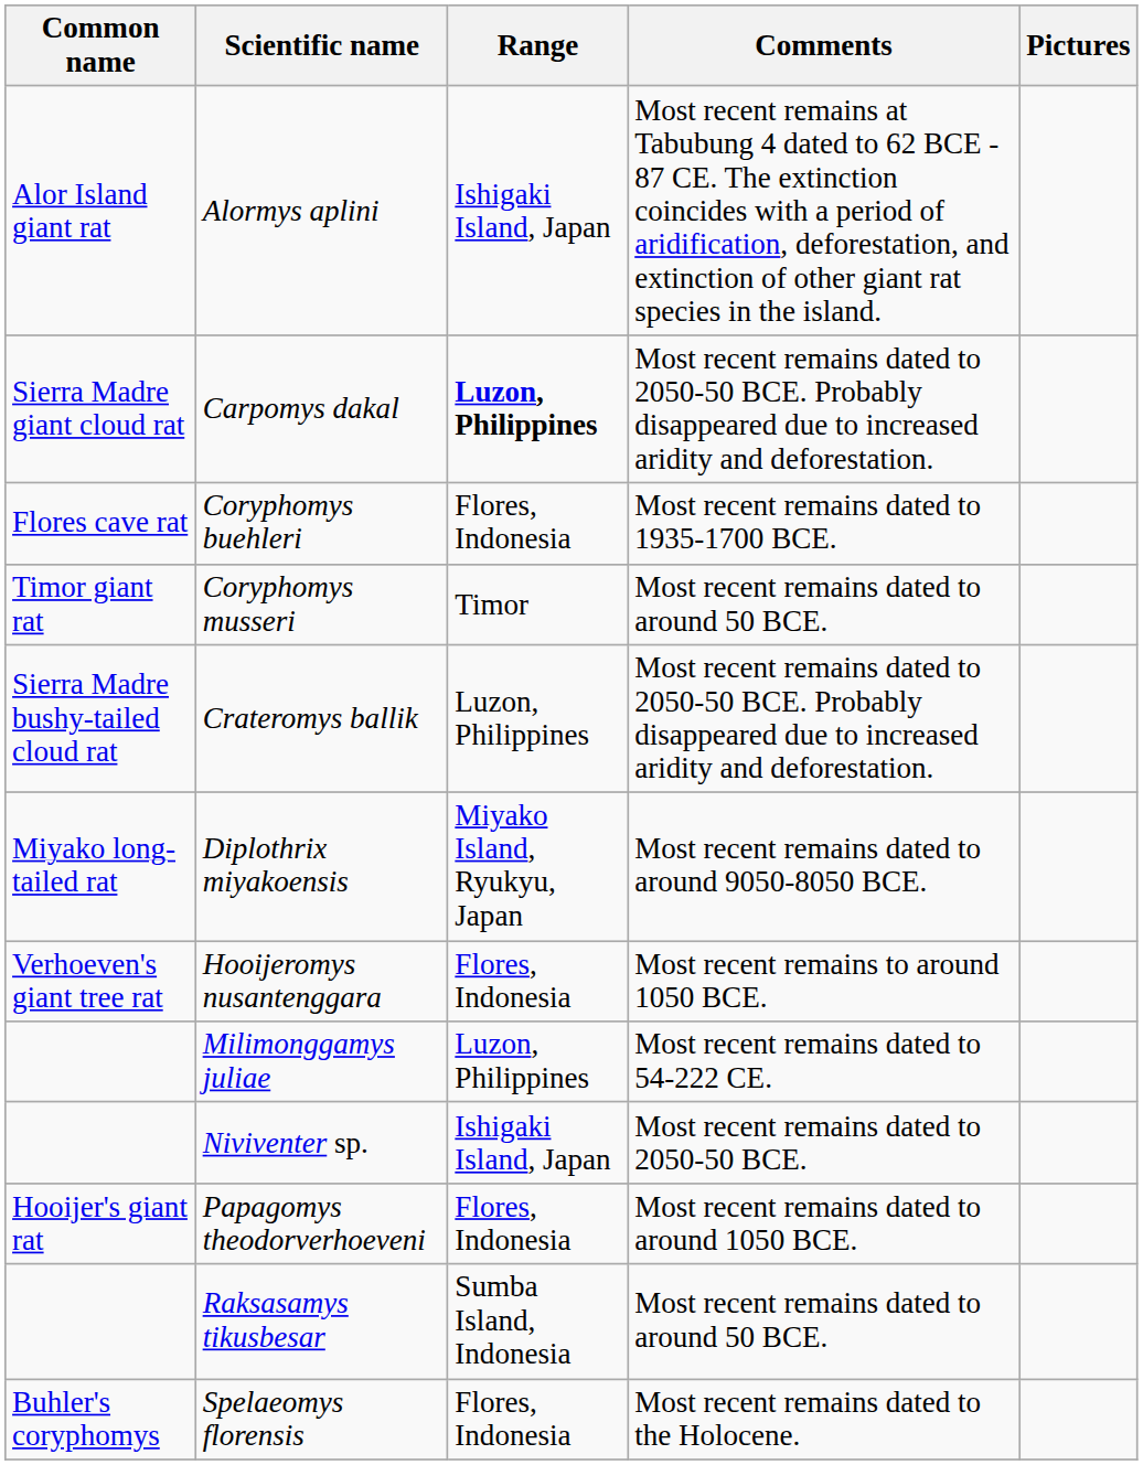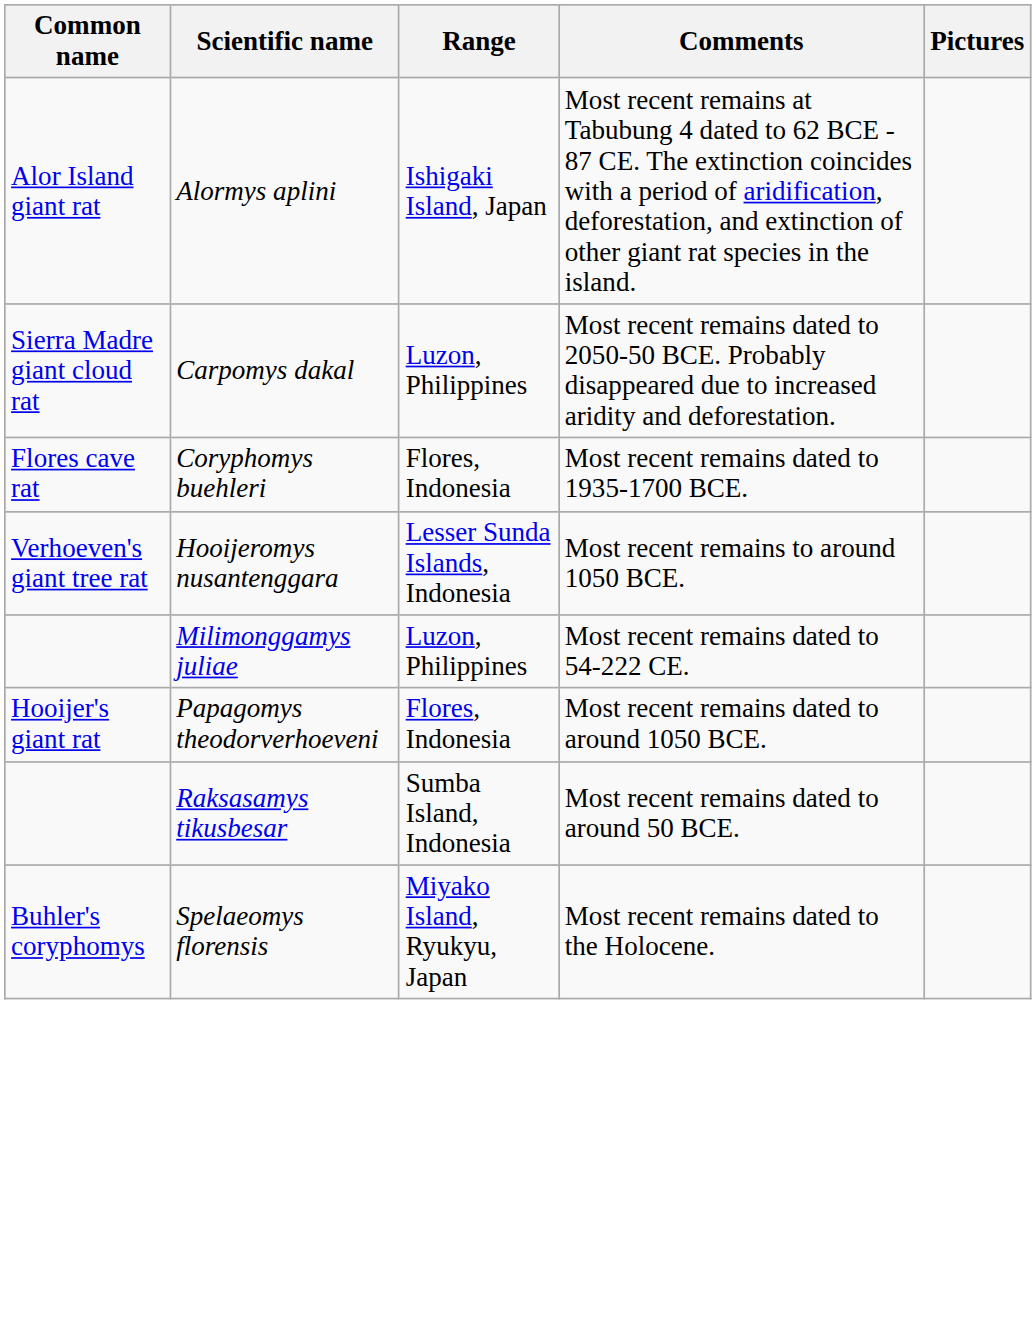Carpomys dakal | Range: bold -> normal
- row: Timor giant rat | Coryphomys musseri | Timor | Most recent remains dated to around 50 BCE.
- row: Sierra Madre bushy-tailed cloud rat | Crateromys ballik | Luzon, Philippines | Most recent remains dated to 2050-50 BCE. Probably disappeared due to increased aridity and deforestation.
- row: Miyako long-tailed rat | Diplothrix miyakoensis | Miyako Island, Ryukyu, Japan | Most recent remains dated to around 9050-8050 BCE.
Hooijeromys nusantenggara | Range: Flores, Indonesia -> Lesser Sunda Islands, Indonesia
- row: Niviventer sp. | Ishigaki Island, Japan | Most recent remains dated to 2050-50 BCE.
Spelaeomys florensis | Range: Flores, Indonesia -> Miyako Island, Ryukyu, Japan
